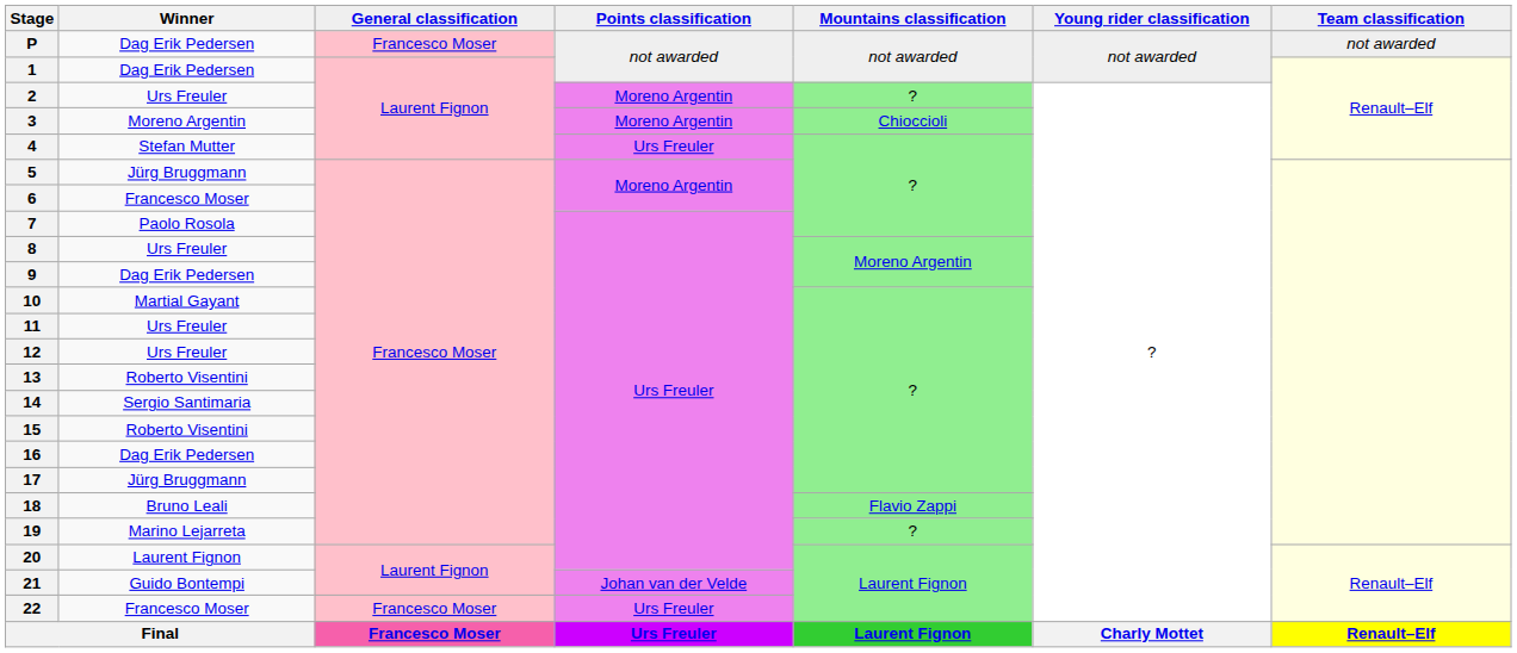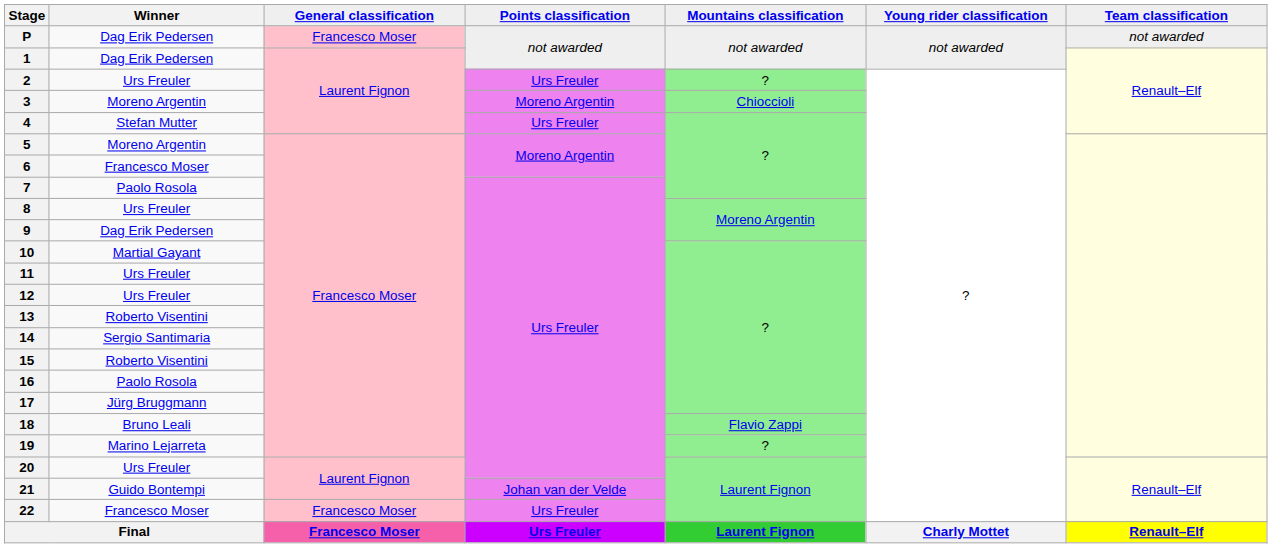2 | Points classification: Moreno Argentin -> Urs Freuler
5 | Winner: Jürg Bruggmann -> Moreno Argentin
16 | Winner: Dag Erik Pedersen -> Paolo Rosola
20 | Winner: Laurent Fignon -> Urs Freuler
